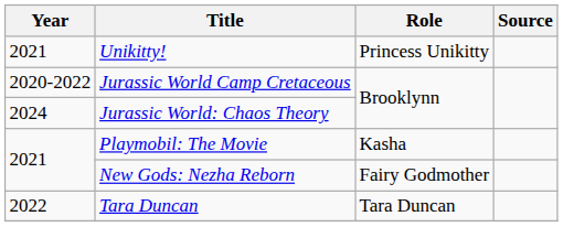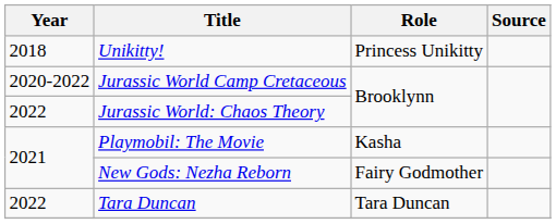Unikitty! | Year: 2021 -> 2018
Jurassic World: Chaos Theory | Year: 2024 -> 2022
